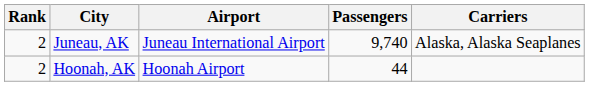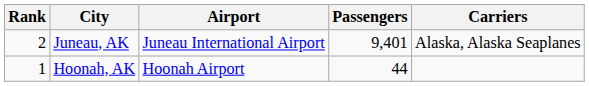Juneau, AK | Passengers: 9,740 -> 9,401
Hoonah, AK | Rank: 2 -> 1
